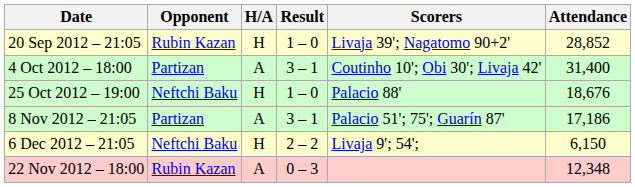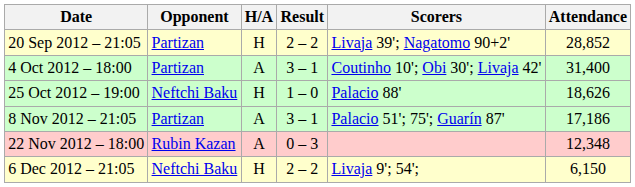20 Sep 2012 – 21:05 | Opponent: Rubin Kazan -> Partizan
20 Sep 2012 – 21:05 | Result: 1 – 0 -> 2 – 2
25 Oct 2012 – 19:00 | Attendance: 18,676 -> 18,626
rows swapped: 22 Nov 2012 – 18:00 <-> 6 Dec 2012 – 21:05
